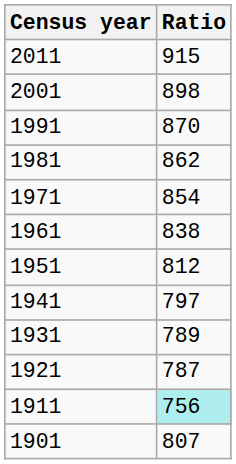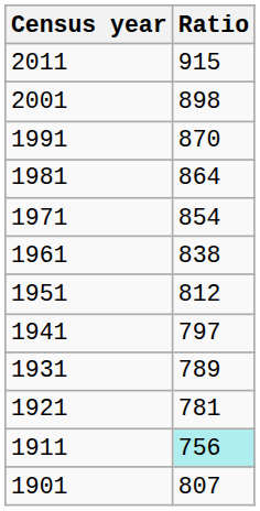1981 | Ratio: 862 -> 864
1921 | Ratio: 787 -> 781
